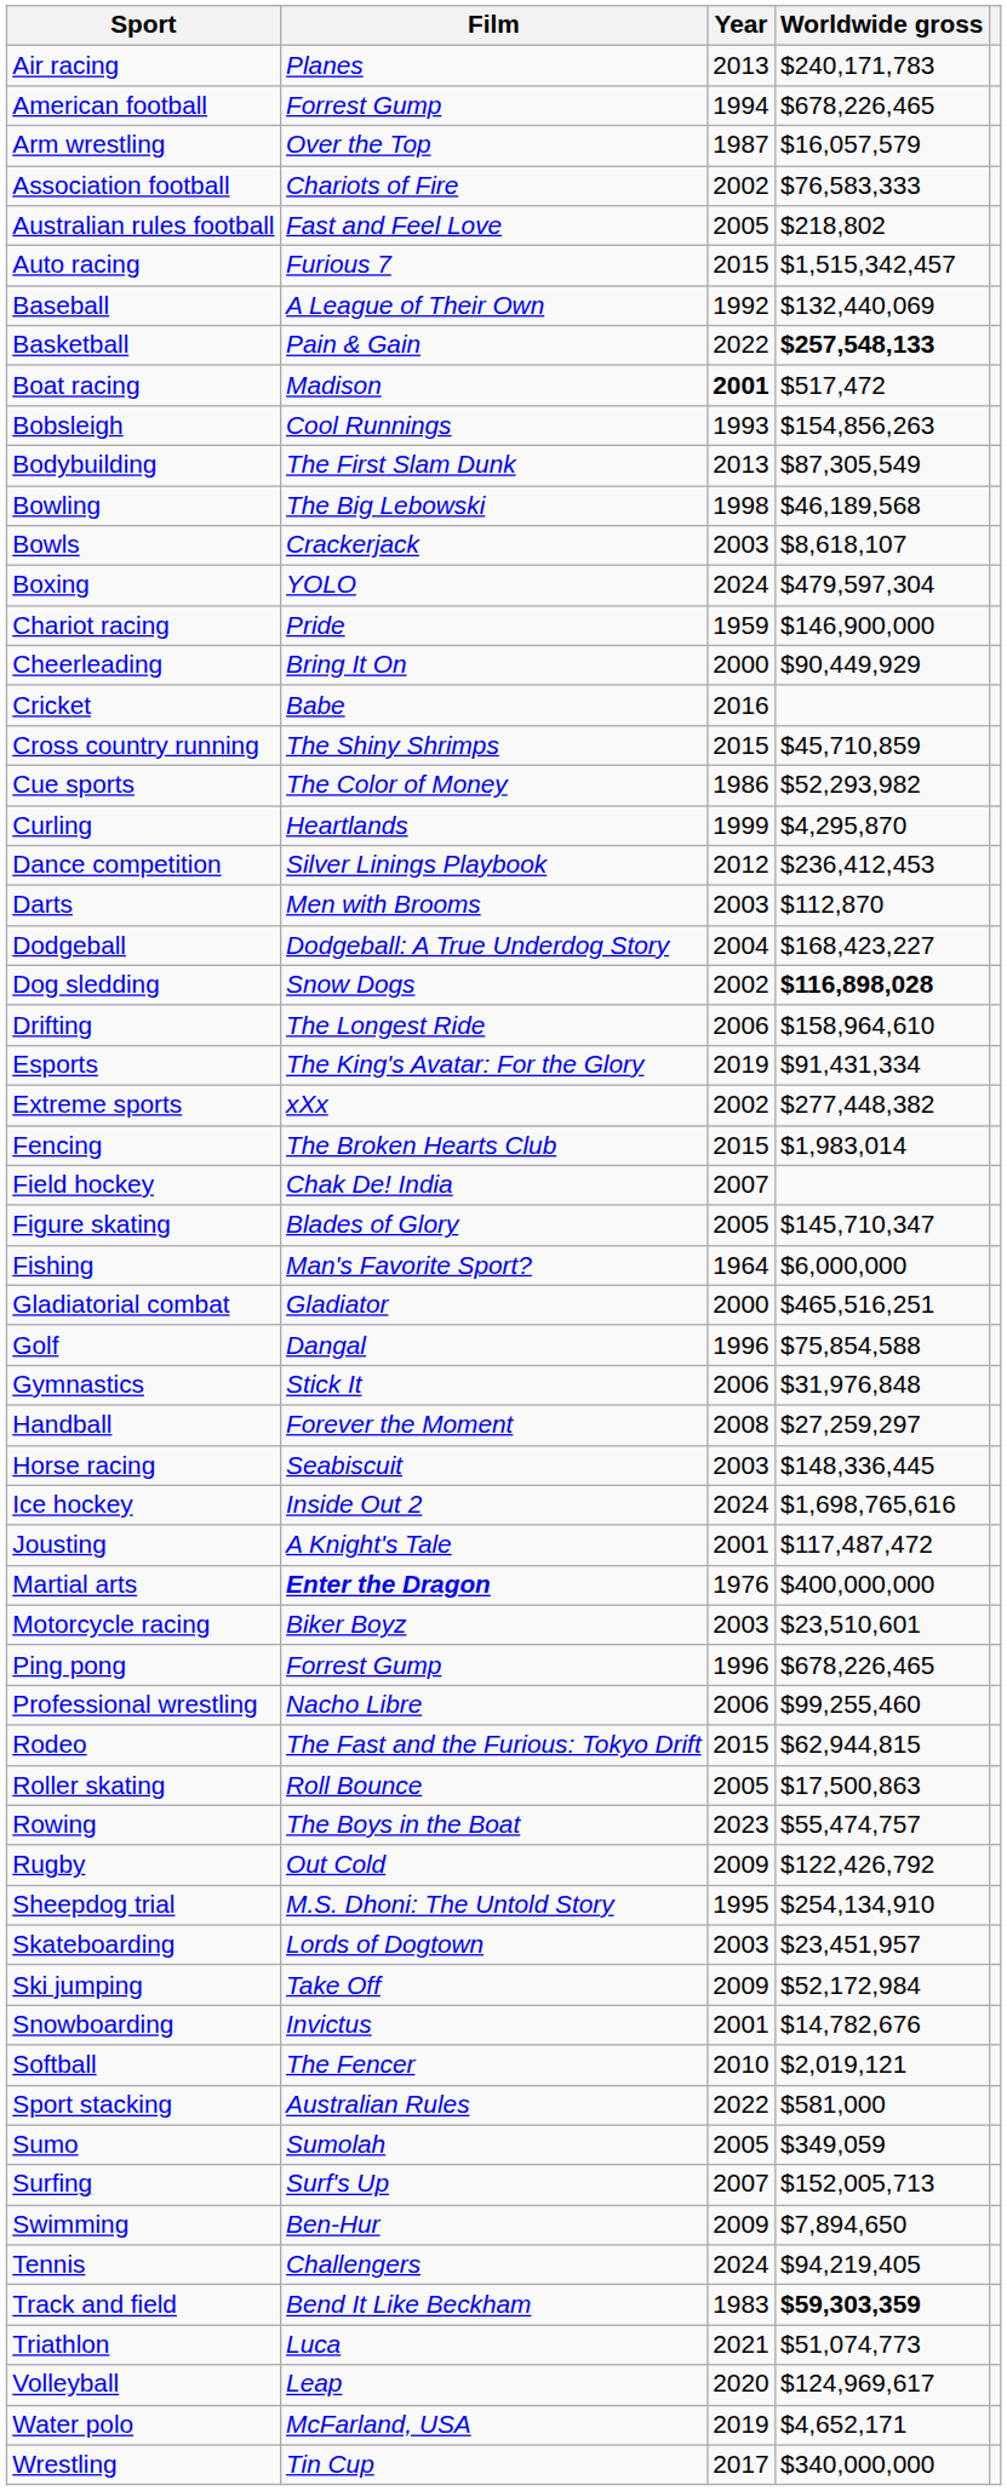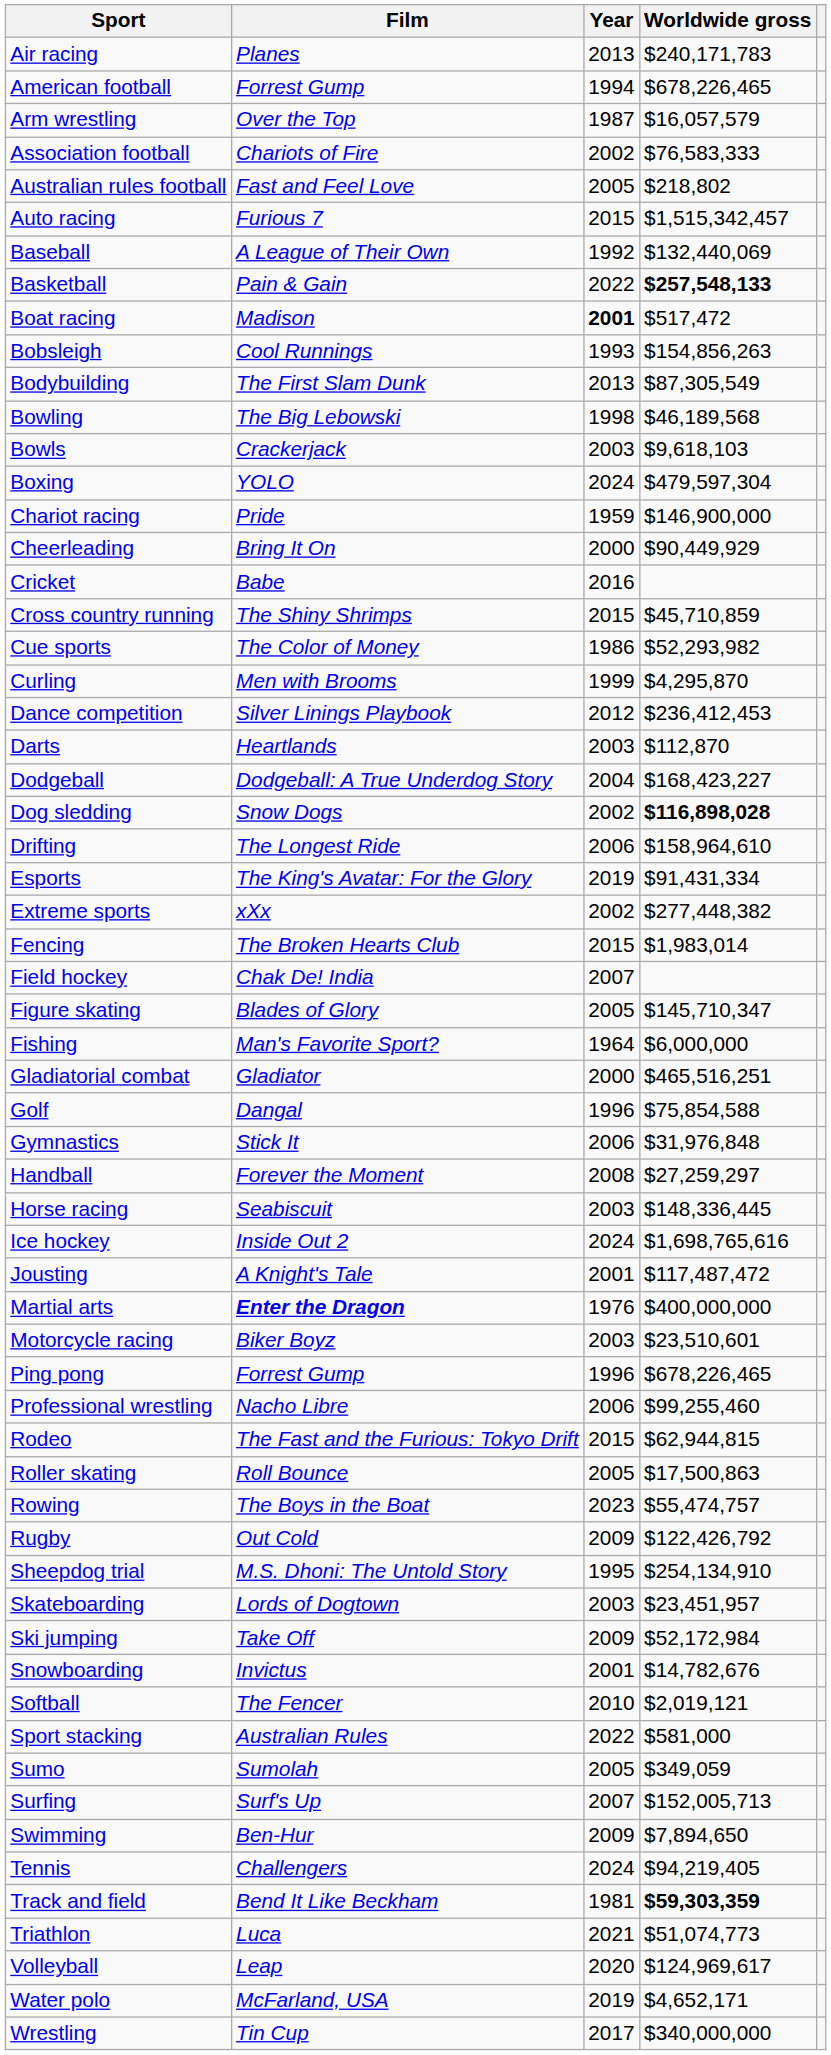Bowls | Worldwide gross: $8,618,107 -> $9,618,103
Curling | Film: Heartlands -> Men with Brooms
Darts | Film: Men with Brooms -> Heartlands
Track and field | Year: 1983 -> 1981
